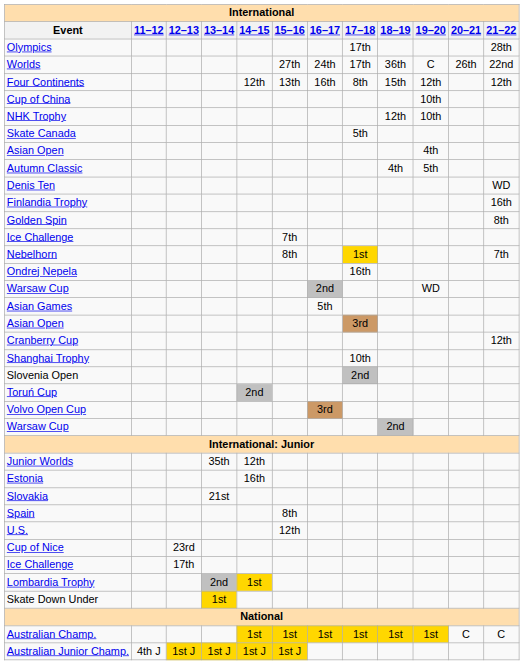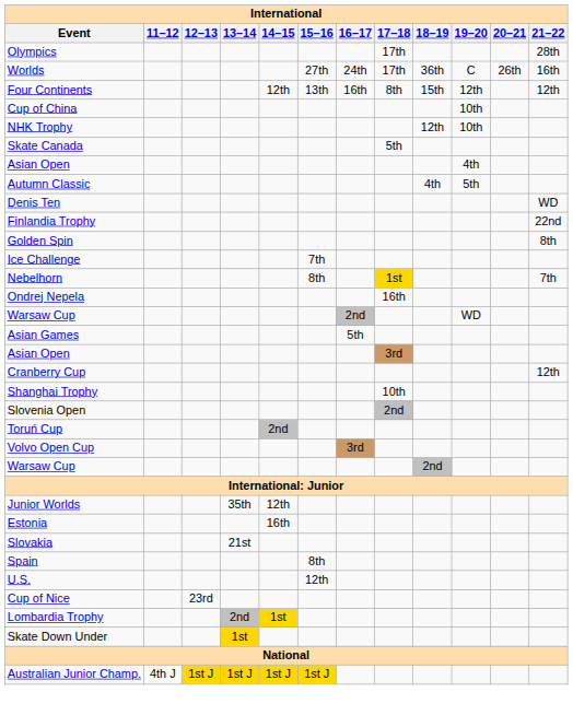Worlds | 21–22: 22nd -> 16th
Finlandia Trophy | 21–22: 16th -> 22nd
- row: Ice Challenge | 17th
- row: Australian Champ. | 1st | 1st | 1st | 1st | 1st | 1st | C | C
